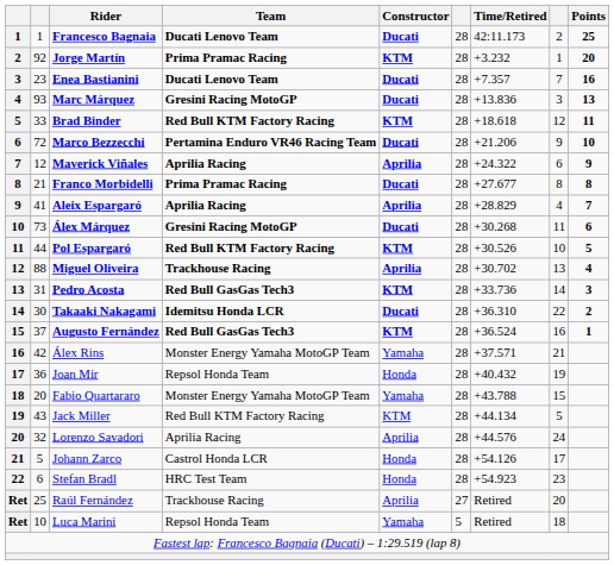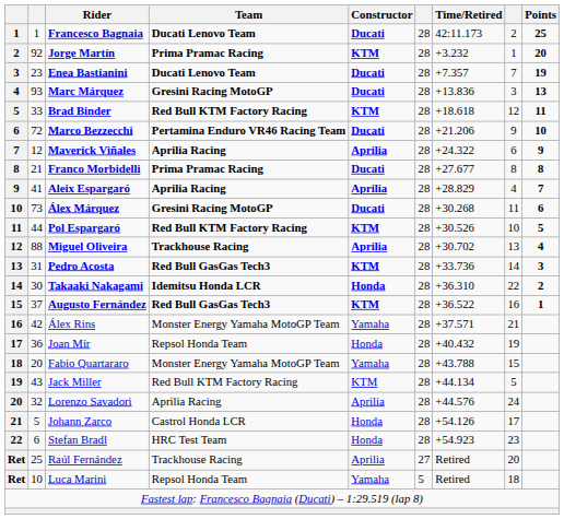Enea Bastianini | Points: 16 -> 19
Takaaki Nakagami | Constructor: Ducati -> Honda
Augusto Fernández | Time/Retired: +36.524 -> +36.522
